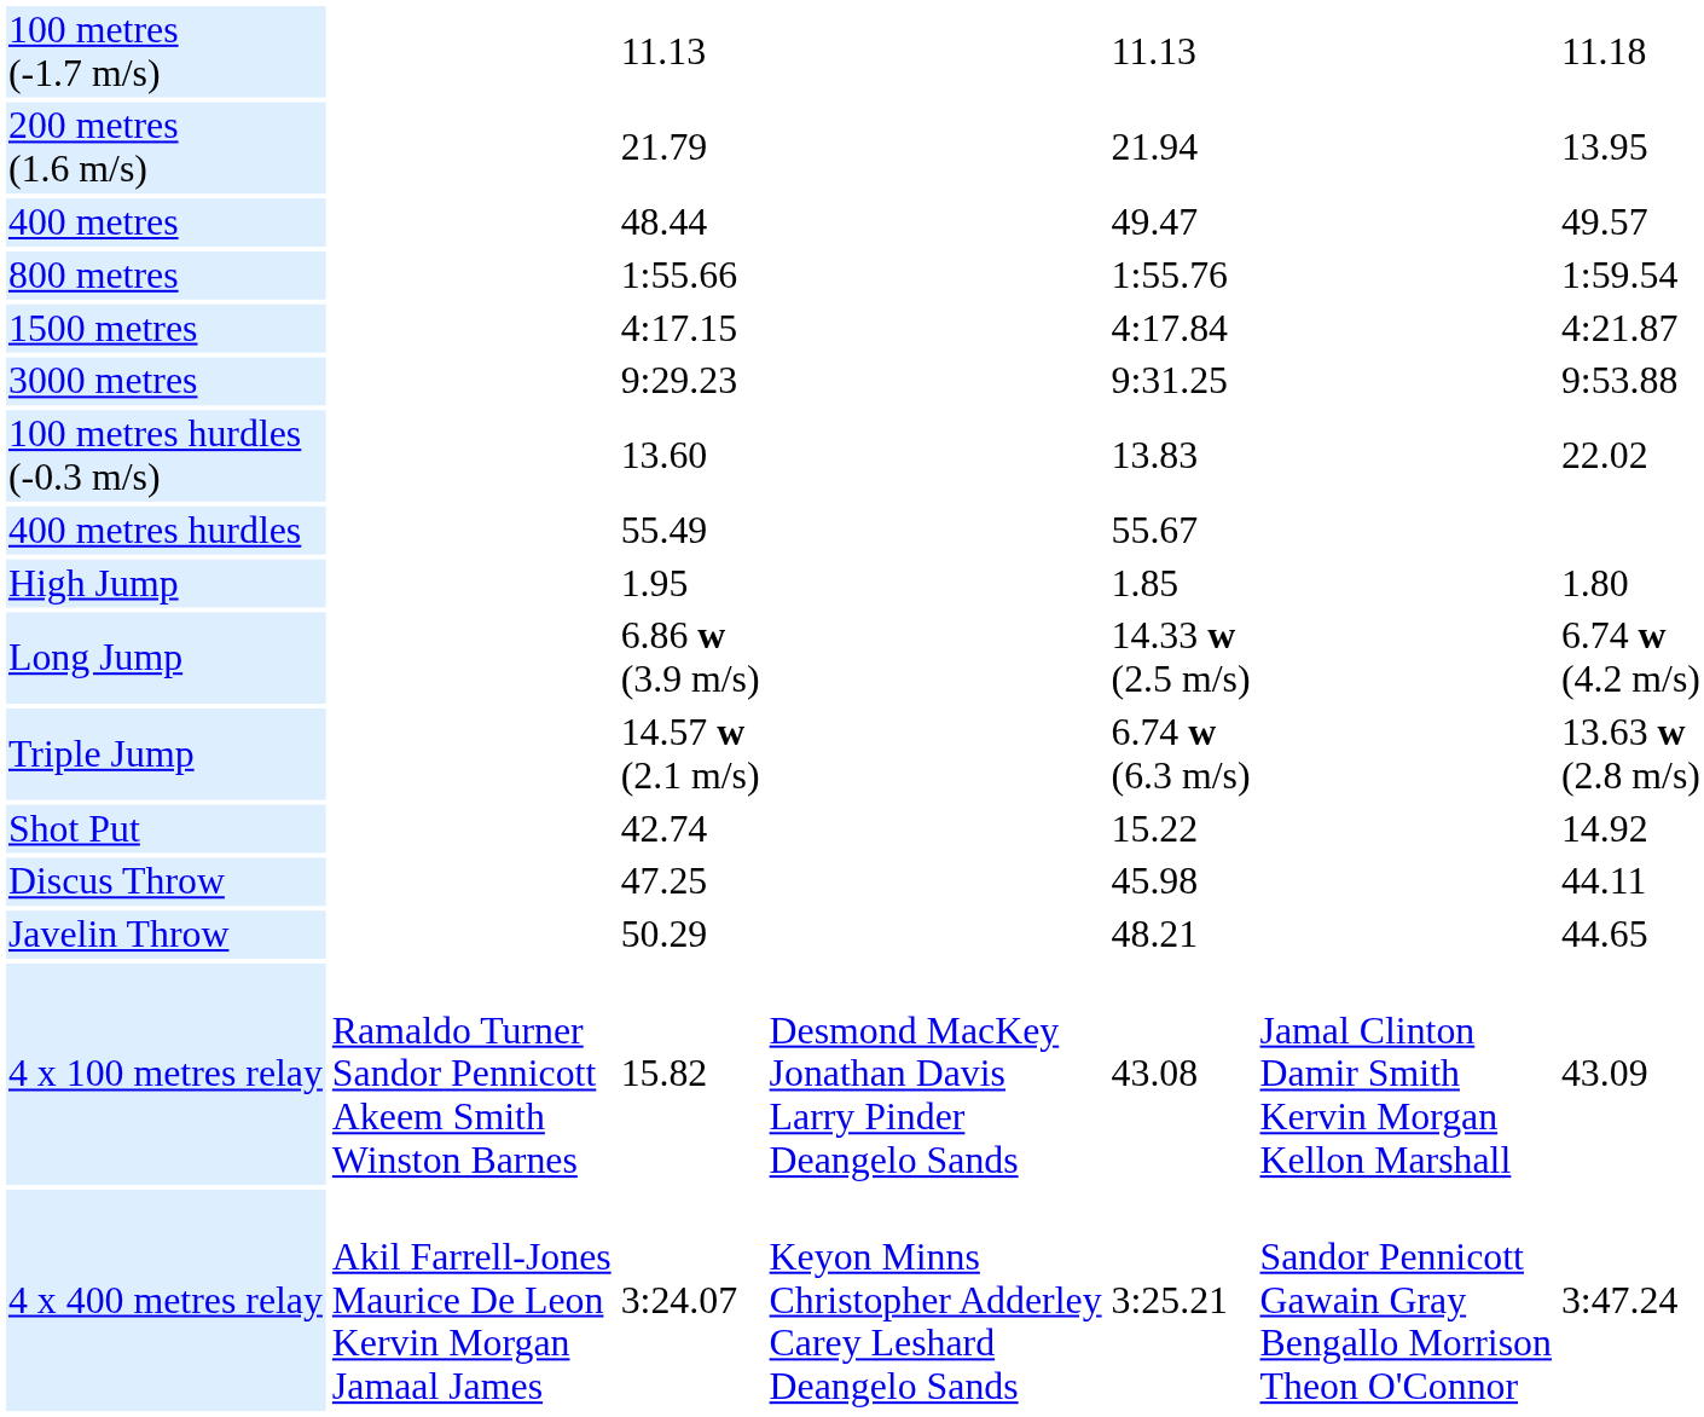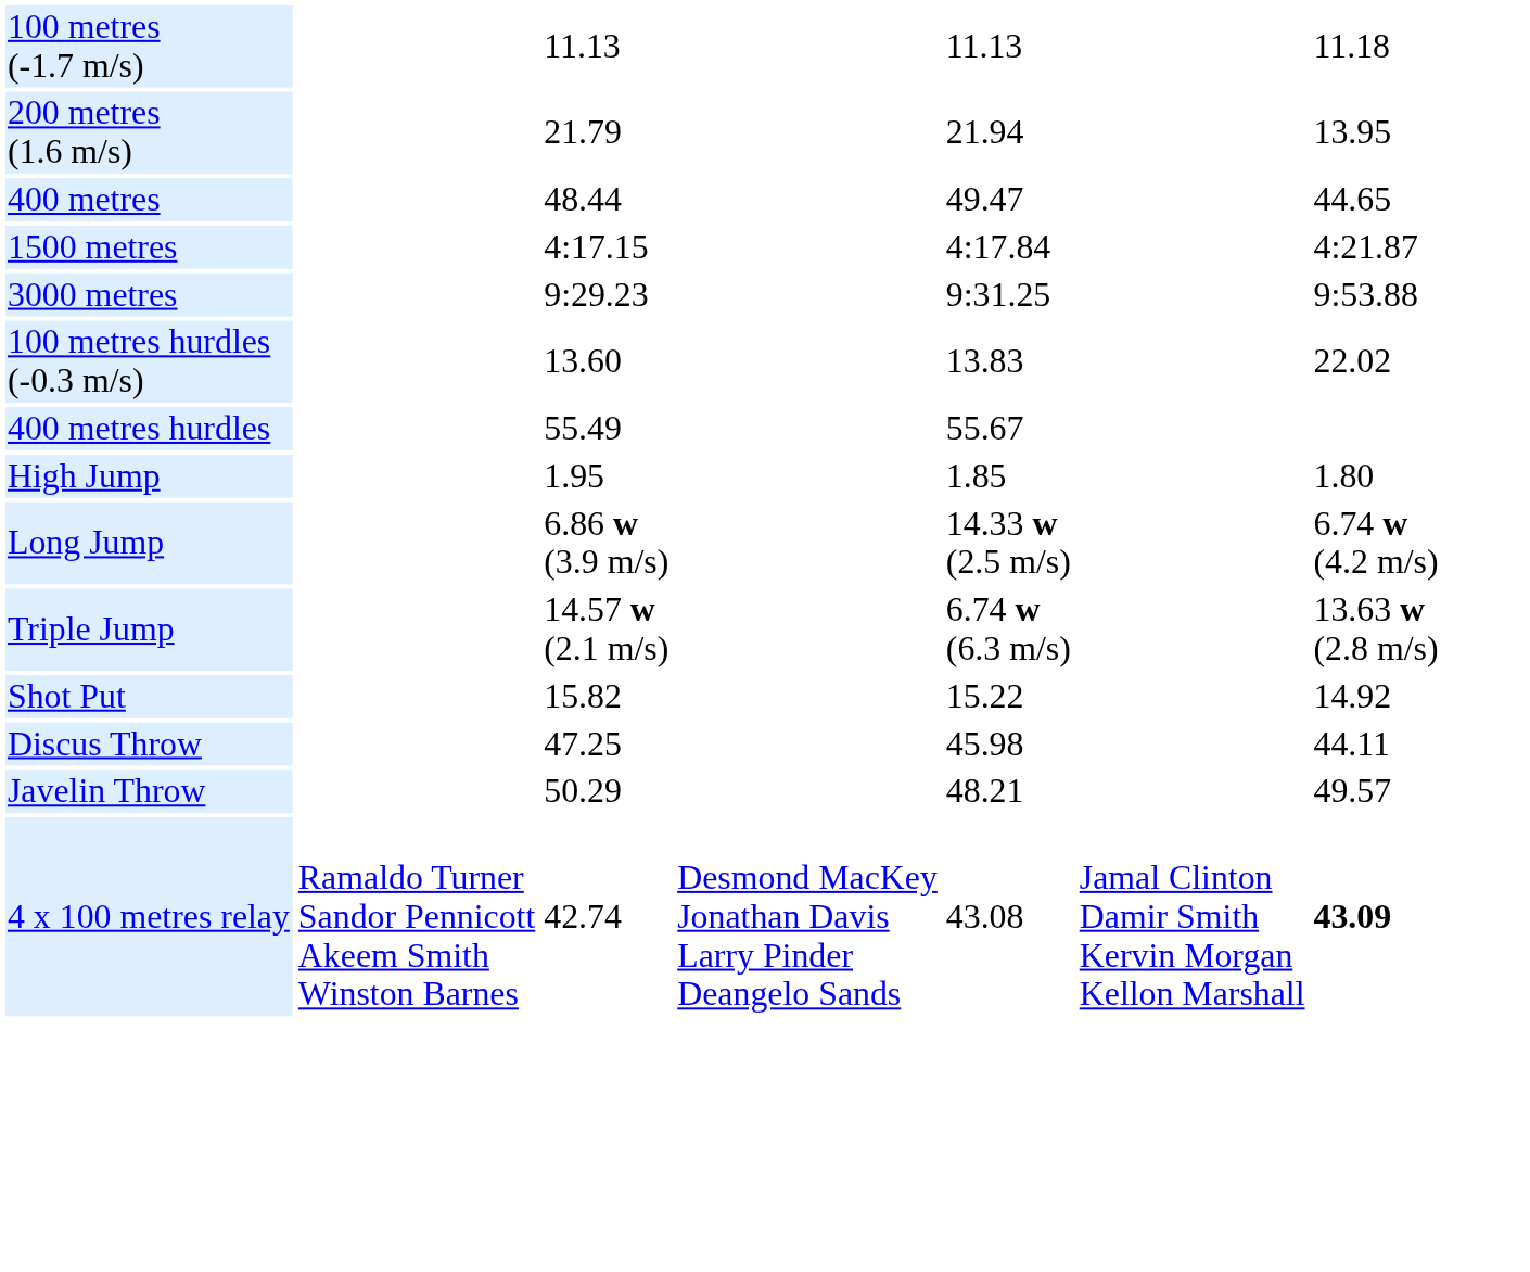400 metres | column 7: 49.57 -> 44.65
- row: 800 metres | 1:55.66 | 1:55.76 | 1:59.54
Shot Put | column 3: 42.74 -> 15.82
Javelin Throw | column 7: 44.65 -> 49.57
4 x 100 metres relay | column 3: 15.82 -> 42.74
4 x 100 metres relay | column 7: normal -> bold
- row: 4 x 400 metres relay | Akil Farrell-Jones Maurice De Leon Kervin Morgan Jamaal James | 3:24.07 | Keyon Minns Christopher Adderley Carey Leshard Deangelo Sands | 3:25.21 | Sandor Pennicott Gawain Gray Bengallo Morrison Theon O'Connor | 3:47.24
